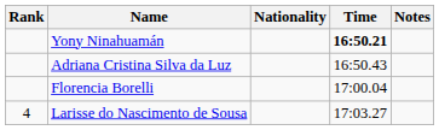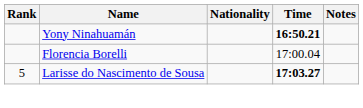- row: Adriana Cristina Silva da Luz | 16:50.43
Larisse do Nascimento de Sousa | Rank: 4 -> 5
Larisse do Nascimento de Sousa | Time: normal -> bold
